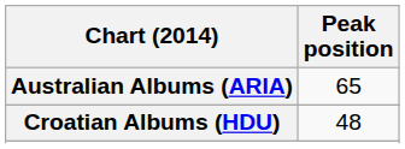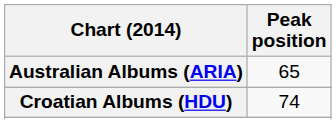Croatian Albums (HDU) | Peak position: 48 -> 74
